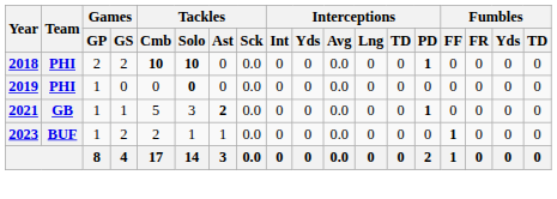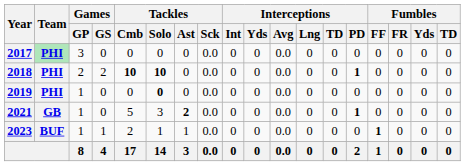+ row: 2017 | PHI | 3 | 0 | 0 | 0 | 0 | 0.0 | 0 | 0 | 0.0 | 0 | 0 | 0 | 0 | 0 | 0 | 0
2021 | Games / GS: 1 -> 0
2023 | Games / GS: 2 -> 1
